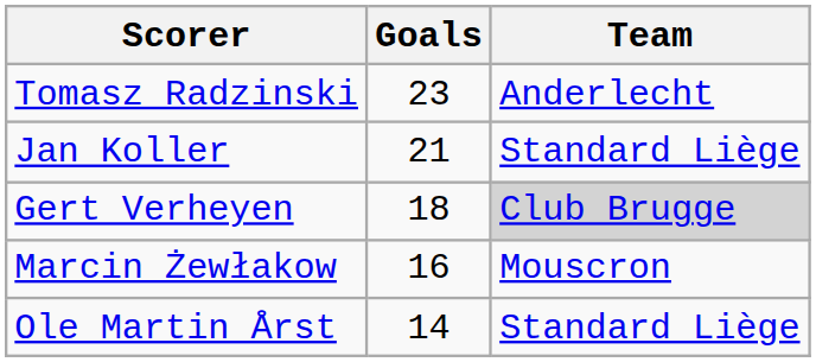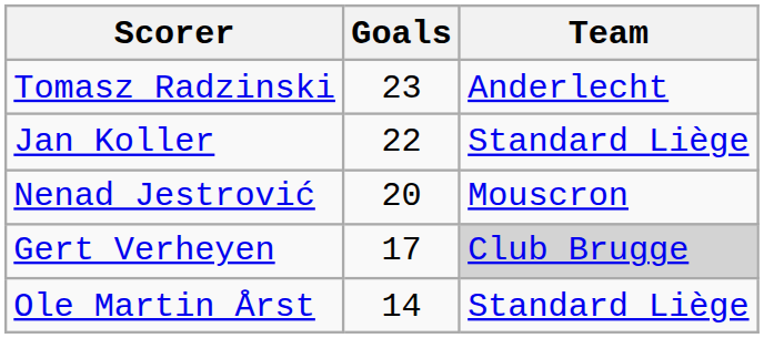Jan Koller | Goals: 21 -> 22
+ row: Nenad Jestrović | 20 | Mouscron
Gert Verheyen | Goals: 18 -> 17
- row: Marcin Żewłakow | 16 | Mouscron
